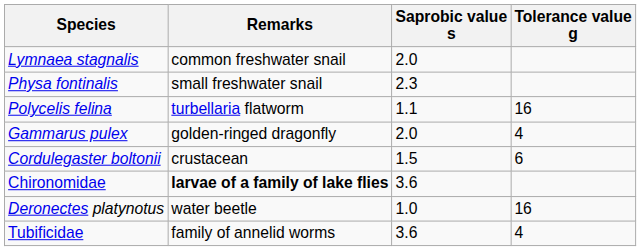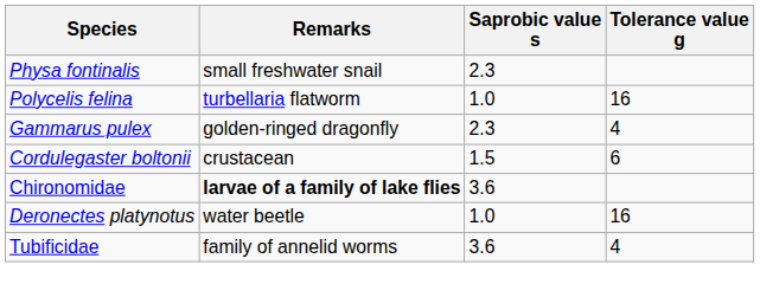- row: Lymnaea stagnalis | common freshwater snail | 2.0
Polycelis felina | Saprobic value s: 1.1 -> 1.0
Gammarus pulex | Saprobic value s: 2.0 -> 2.3
